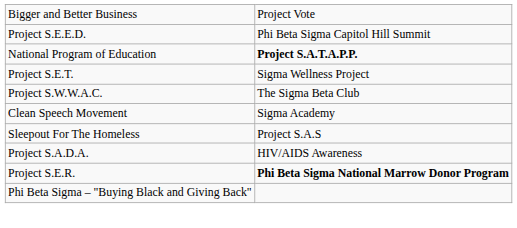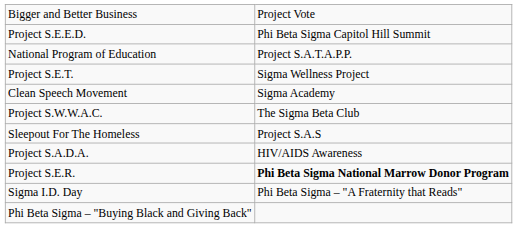National Program of Education | column 2: bold -> normal
rows swapped: Project S.W.W.A.C. <-> Clean Speech Movement
+ row: Sigma I.D. Day | Phi Beta Sigma – "A Fraternity that Reads"
